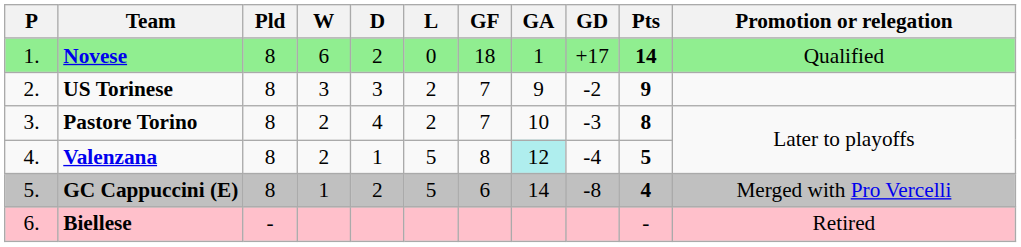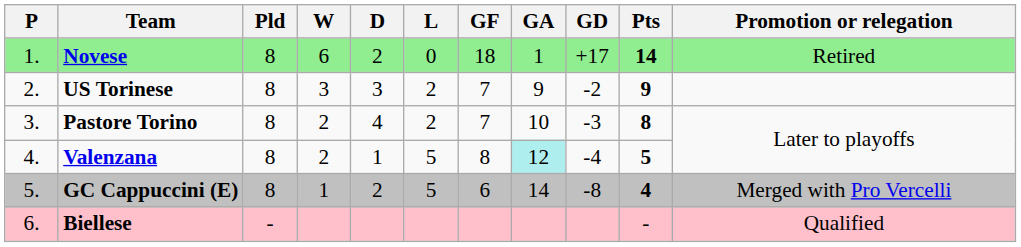Novese | Promotion or relegation: Qualified -> Retired
Biellese | Promotion or relegation: Retired -> Qualified
